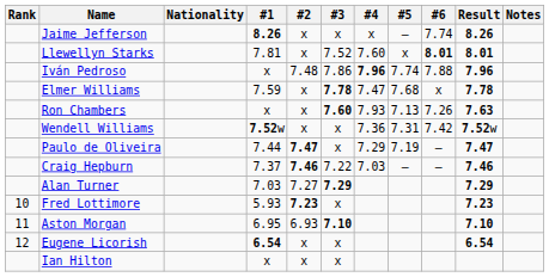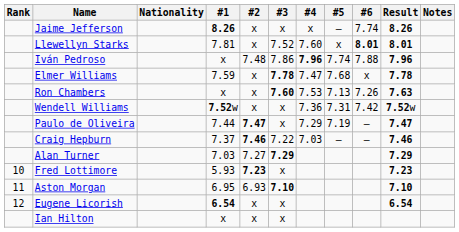Ron Chambers | #4: 7.93 -> 7.53
